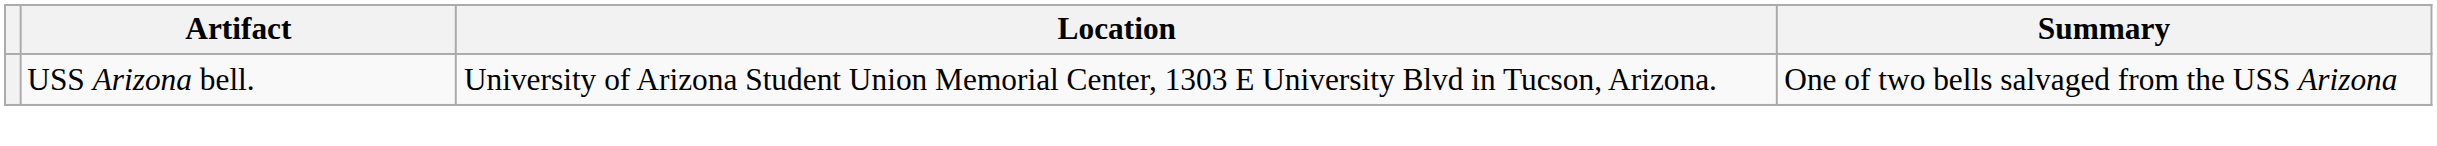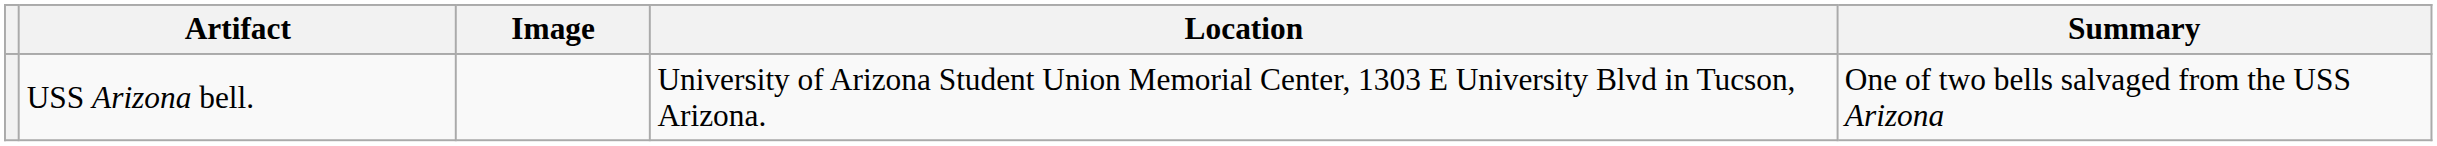+ column: Image
